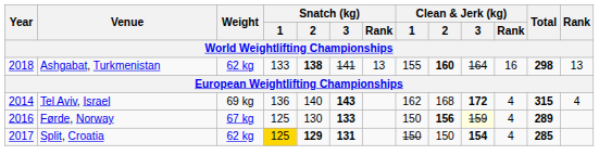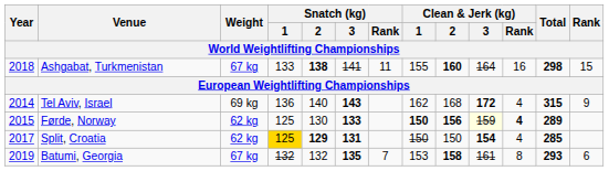Ashgabat, Turkmenistan | Weight: 62 kg -> 67 kg
Ashgabat, Turkmenistan | Snatch (kg) / Rank: 13 -> 11
Ashgabat, Turkmenistan | Rank: 13 -> 15
Tel Aviv, Israel | Rank: 4 -> 9
Førde, Norway | Year: 2016 -> 2015
Førde, Norway | Weight: 67 kg -> 62 kg
Førde, Norway | Clean & Jerk (kg) / 1: normal -> bold
Førde, Norway | Clean & Jerk (kg) / Rank: normal -> bold
+ row: 2019 | Batumi, Georgia | 67 kg | 132 | 132 | 135 | 7 | 153 | 158 | 161 | 8 | 293 | 6
